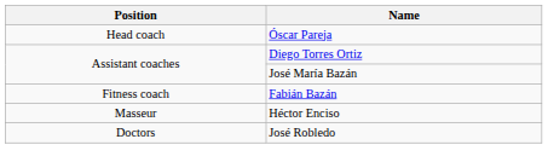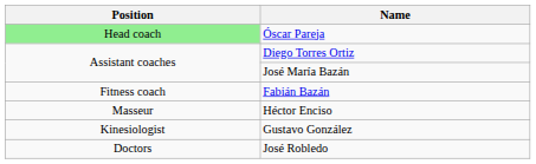Óscar Pareja | Position: no background -> lightgreen background
+ row: Kinesiologist | Gustavo González
